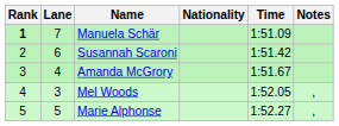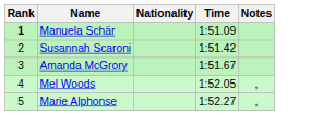- column: Lane | 7 | 6 | 4 | 3 | 5
